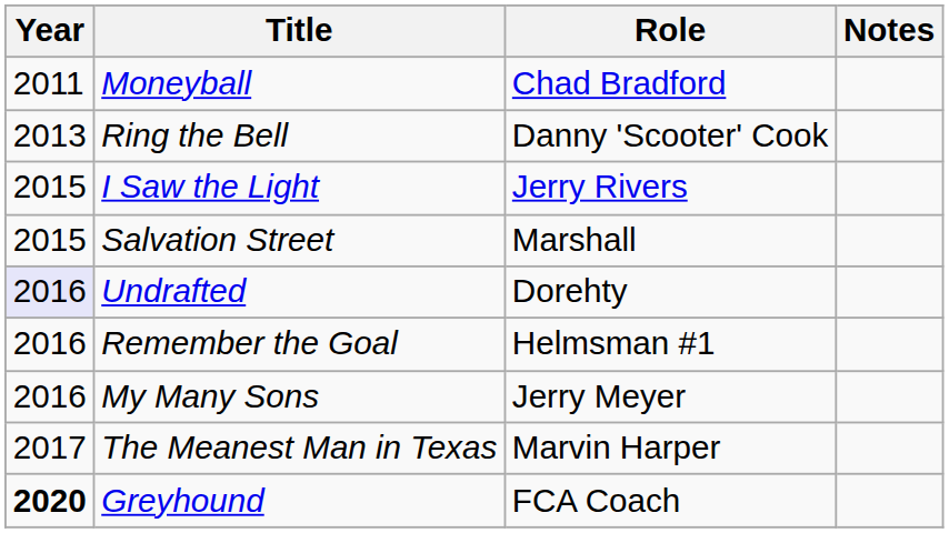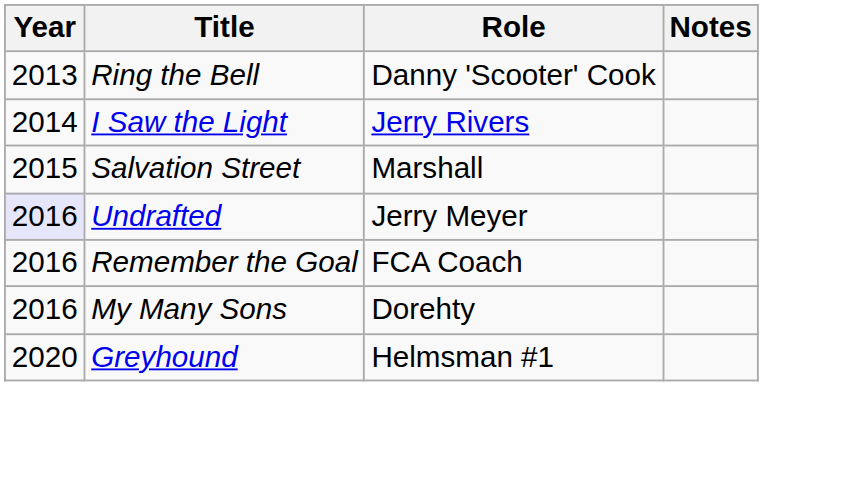- row: 2011 | Moneyball | Chad Bradford
I Saw the Light | Year: 2015 -> 2014
Undrafted | Role: Dorehty -> Jerry Meyer
Remember the Goal | Role: Helmsman #1 -> FCA Coach
My Many Sons | Role: Jerry Meyer -> Dorehty
- row: 2017 | The Meanest Man in Texas | Marvin Harper
Greyhound | Year: bold -> normal
Greyhound | Role: FCA Coach -> Helmsman #1
